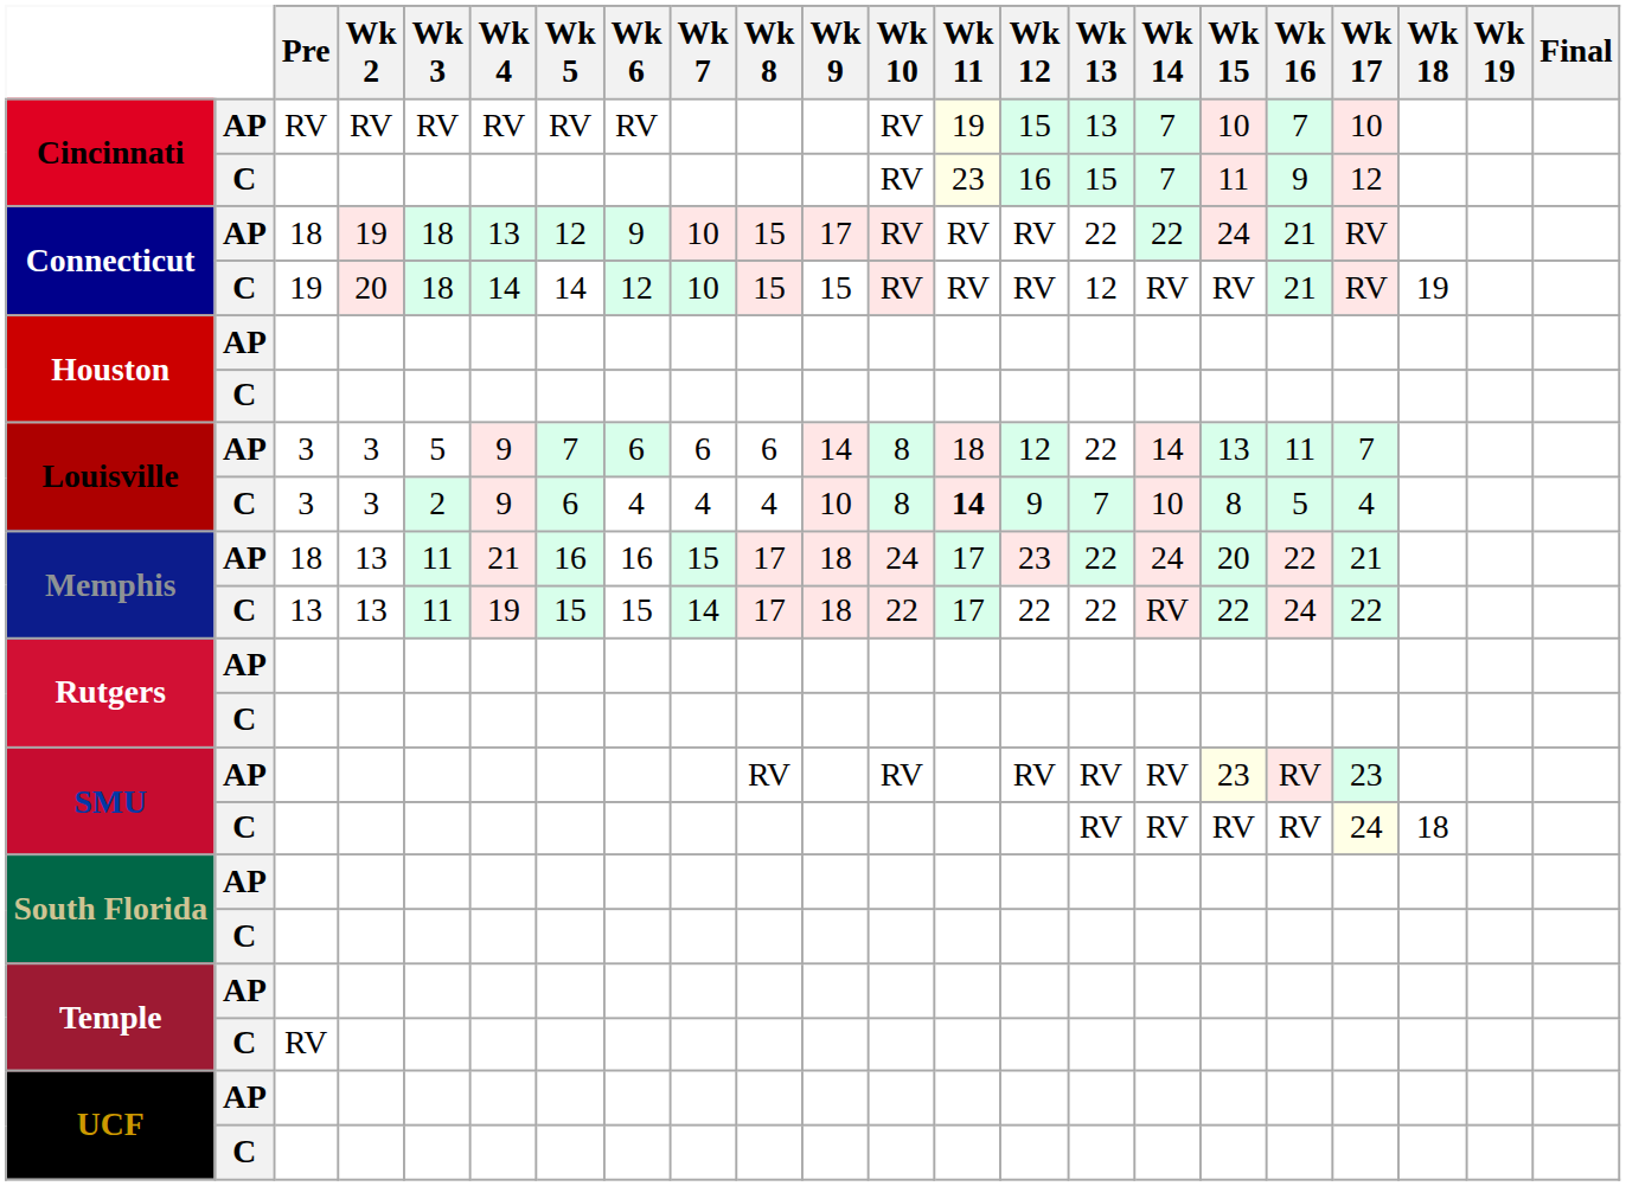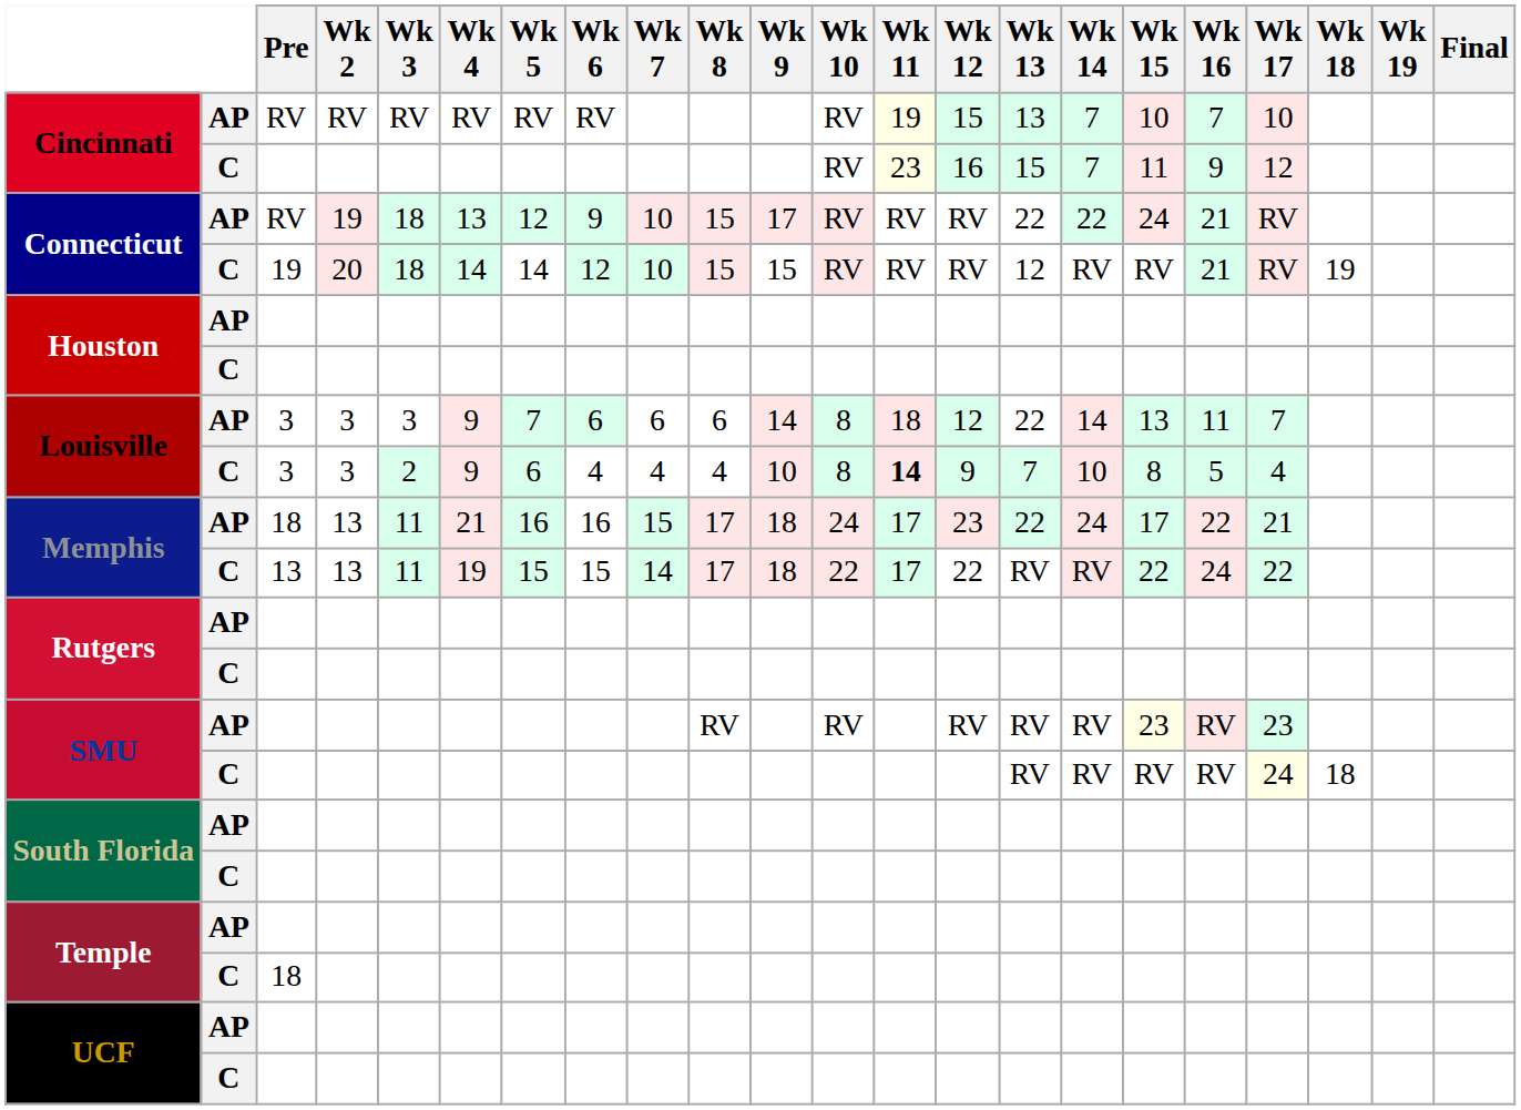Connecticut / AP | Pre: 18 -> RV
Louisville / AP | Wk 3: 5 -> 3
Memphis / AP | Wk 15: 20 -> 17
Memphis / C | Wk 13: 22 -> RV
Temple / C | Pre: RV -> 18
